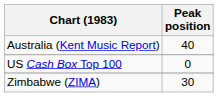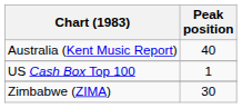US Cash Box Top 100 | Peak position: 0 -> 1
